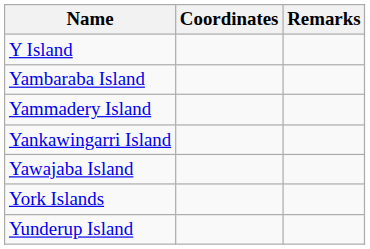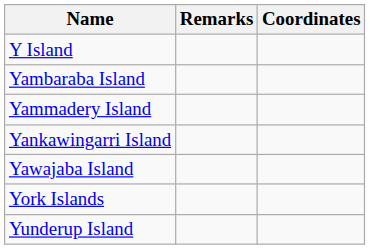columns swapped: Coordinates <-> Remarks
